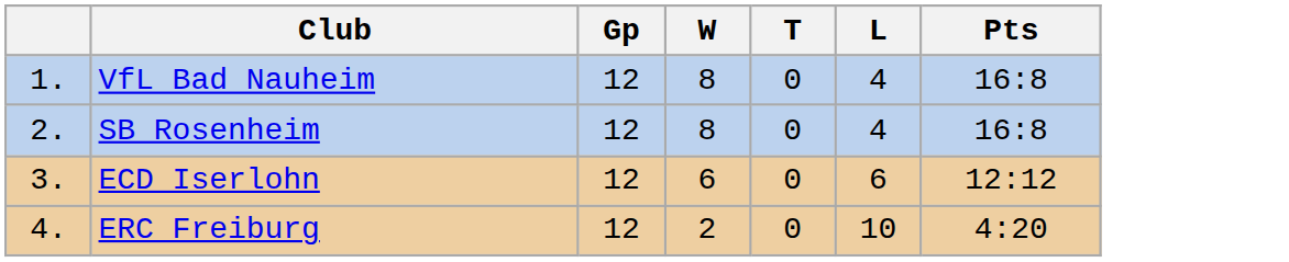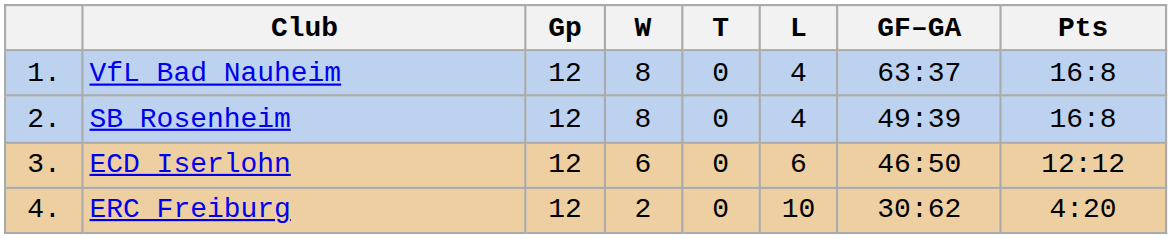+ column: GF–GA | 63:37 | 49:39 | 46:50 | 30:62
